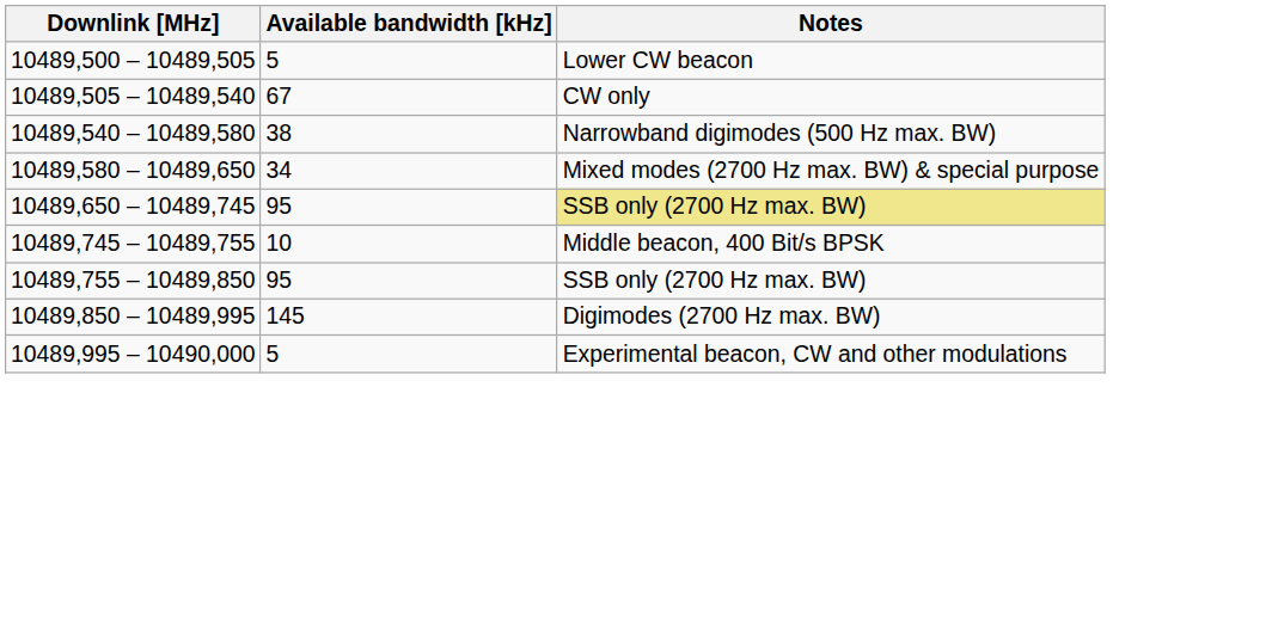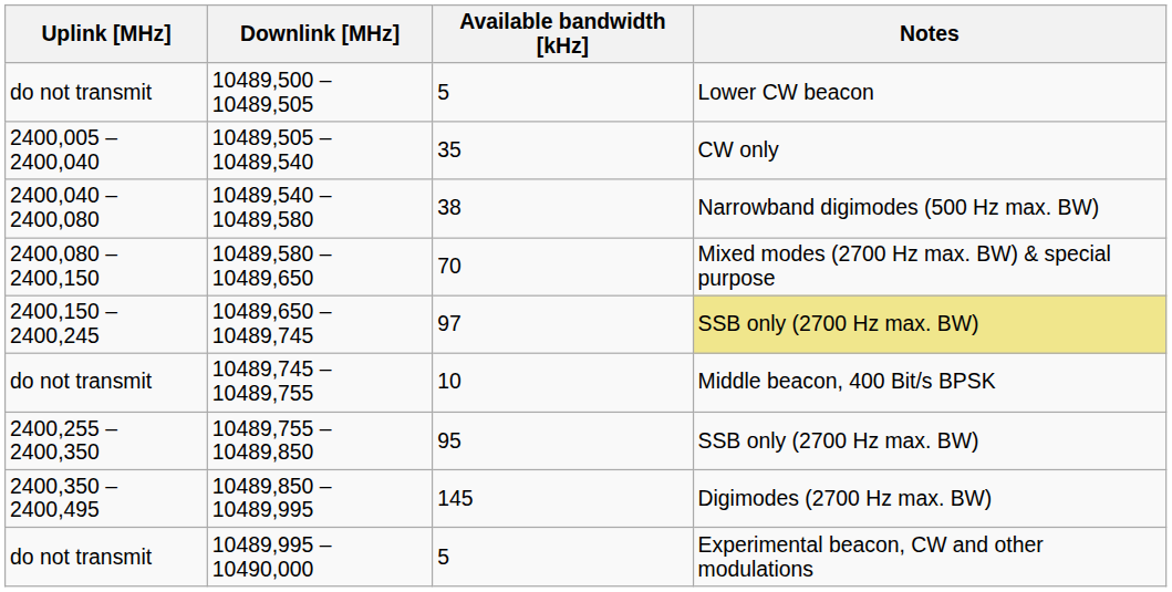+ column: Uplink [MHz] | do not transmit | 2400,005 – 2400,040 | 2400,040 – 2400,080 | 2400,080 – 2400,150 | 2400,150 – 2400,245 | do not transmit | 2400,255 – 2400,350 | 2400,350 – 2400,495 | do not transmit
10489,505 – 10489,540 | Available bandwidth [kHz]: 67 -> 35
10489,580 – 10489,650 | Available bandwidth [kHz]: 34 -> 70
10489,650 – 10489,745 | Available bandwidth [kHz]: 95 -> 97
